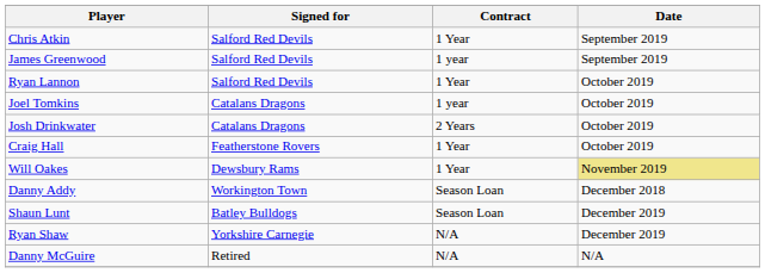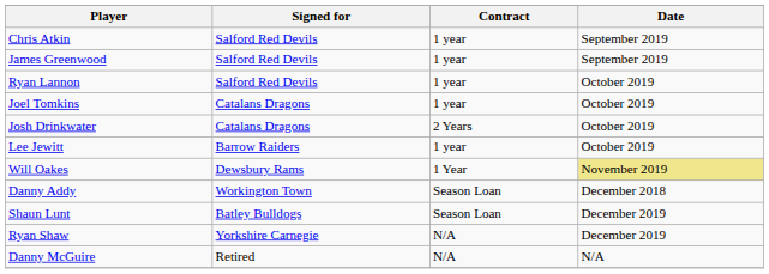Chris Atkin | Contract: 1 Year -> 1 year
Ryan Lannon | Contract: 1 Year -> 1 year
- row: Craig Hall | Featherstone Rovers | 1 Year | October 2019
+ row: Lee Jewitt | Barrow Raiders | 1 year | October 2019
